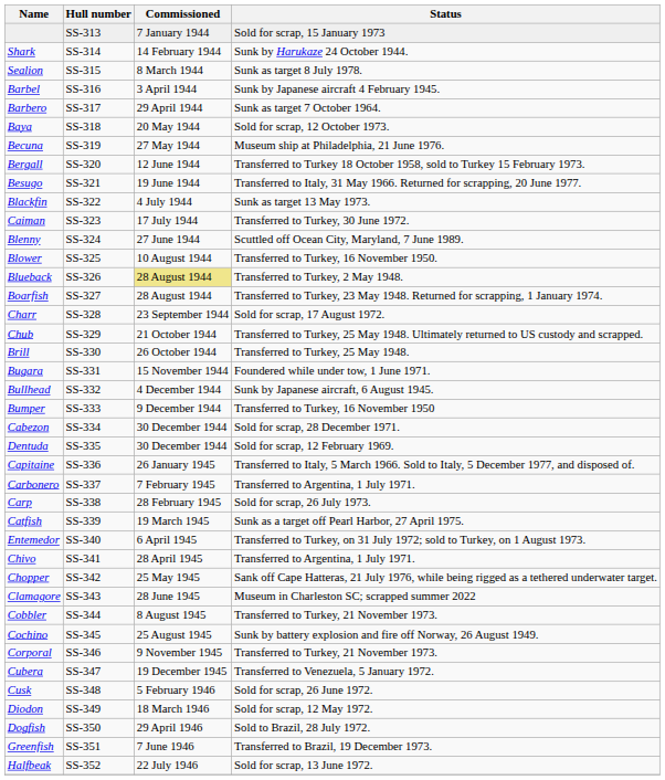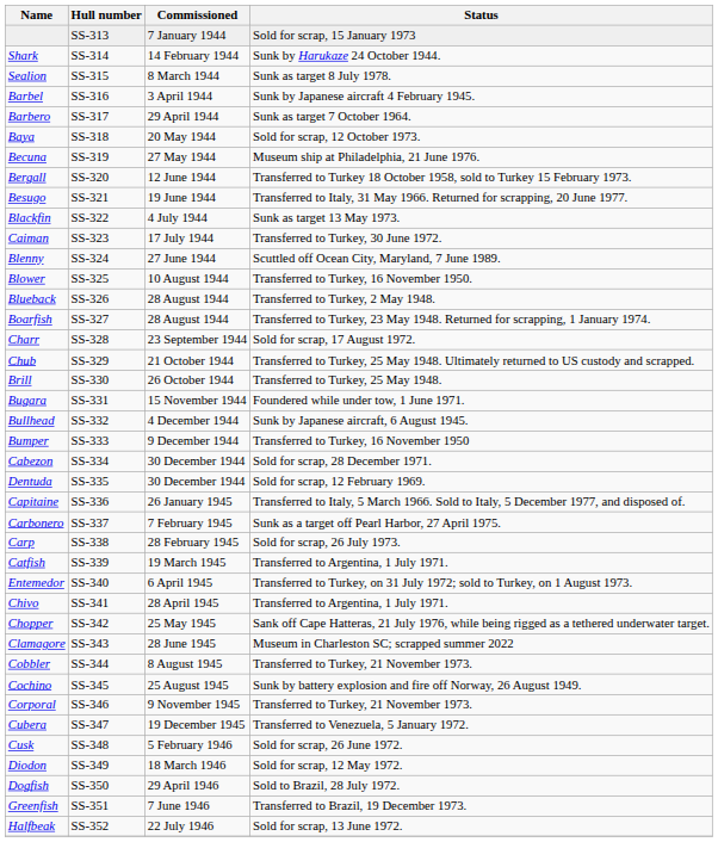Blueback | Commissioned: khaki background -> no background
Carbonero | Status: Transferred to Argentina, 1 July 1971. -> Sunk as a target off Pearl Harbor, 27 April 1975.
Catfish | Status: Sunk as a target off Pearl Harbor, 27 April 1975. -> Transferred to Argentina, 1 July 1971.
